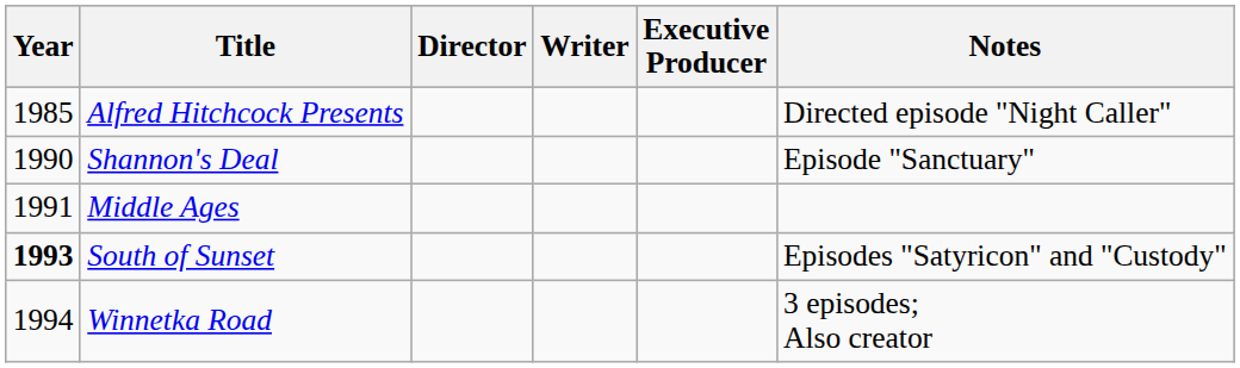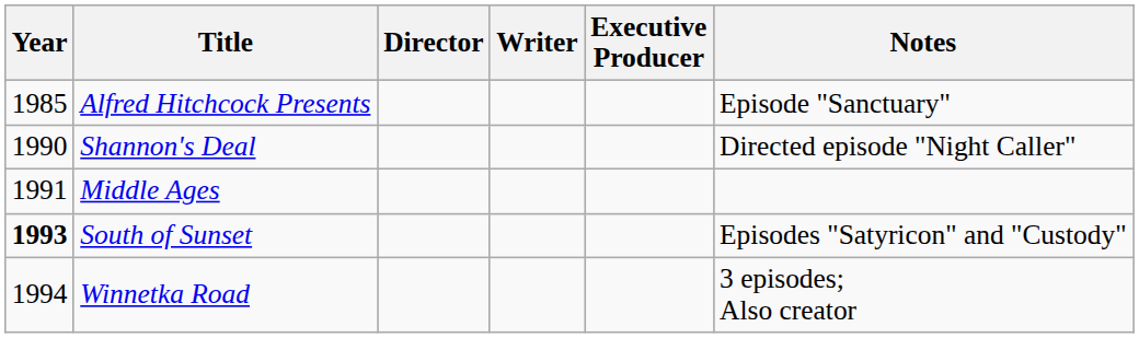Alfred Hitchcock Presents | Notes: Directed episode "Night Caller" -> Episode "Sanctuary"
Shannon's Deal | Notes: Episode "Sanctuary" -> Directed episode "Night Caller"
